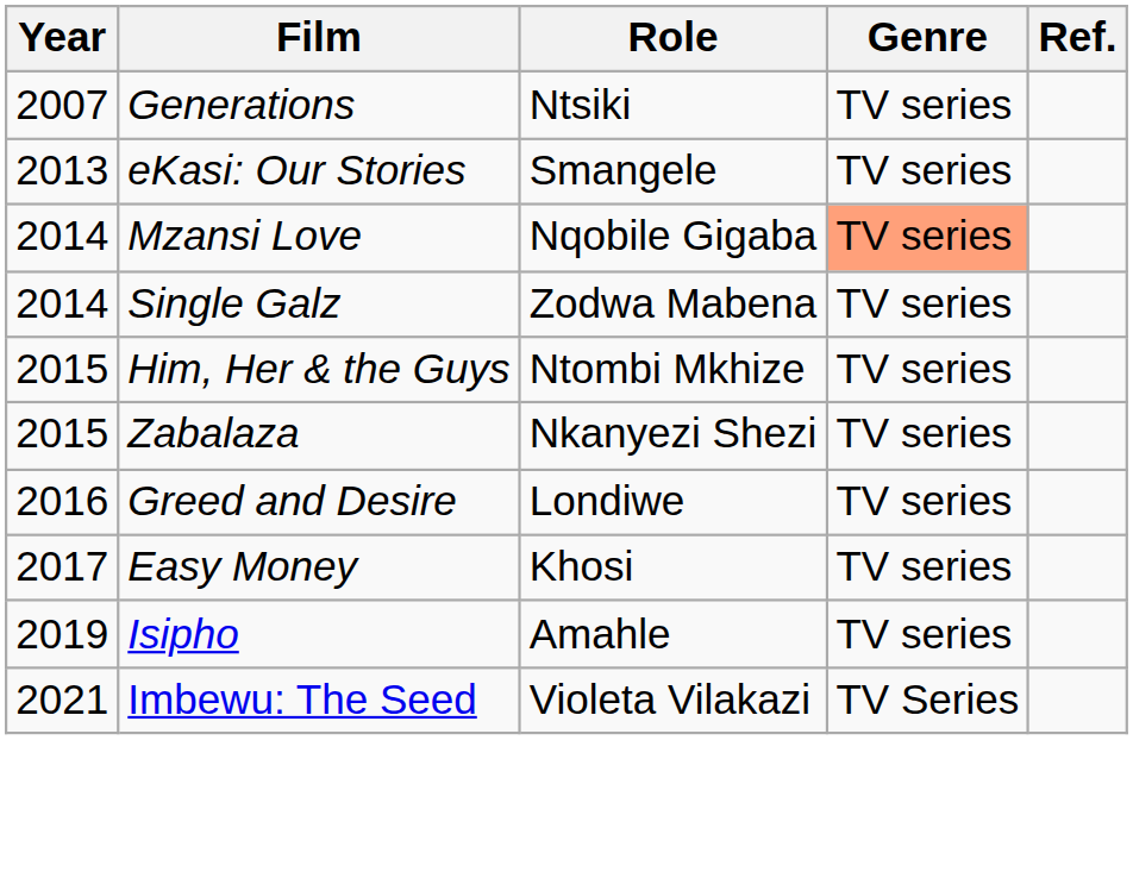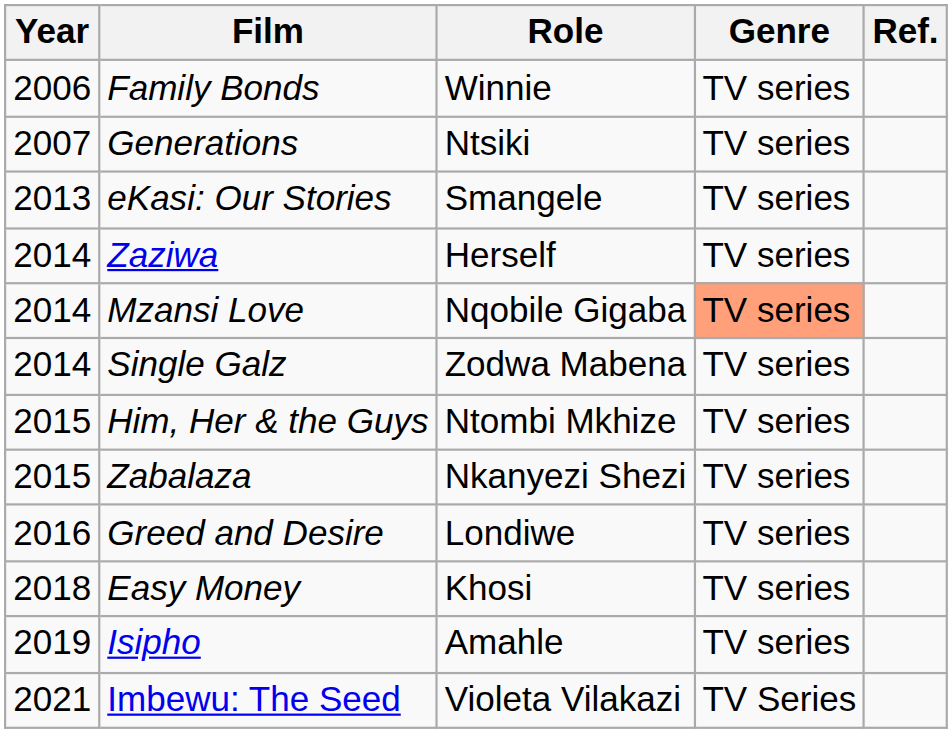+ row: 2006 | Family Bonds | Winnie | TV series
+ row: 2014 | Zaziwa | Herself | TV series
Easy Money | Year: 2017 -> 2018
